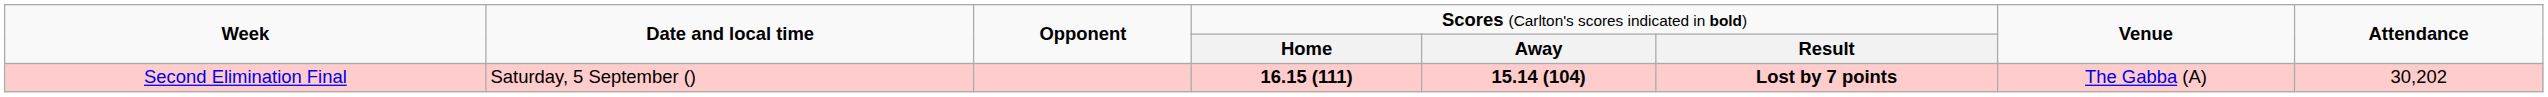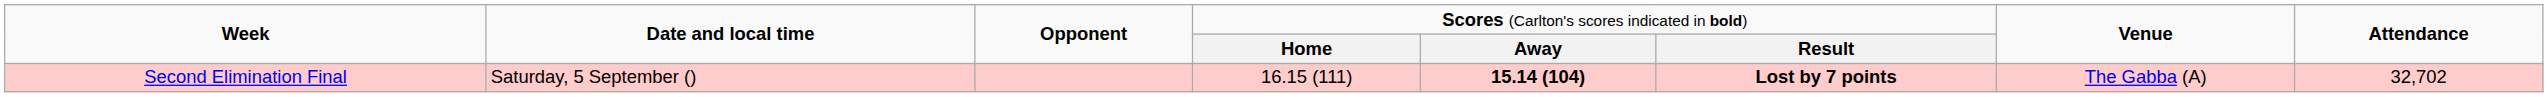Second Elimination Final | column 4: bold -> normal
Second Elimination Final | column 8: 30,202 -> 32,702
